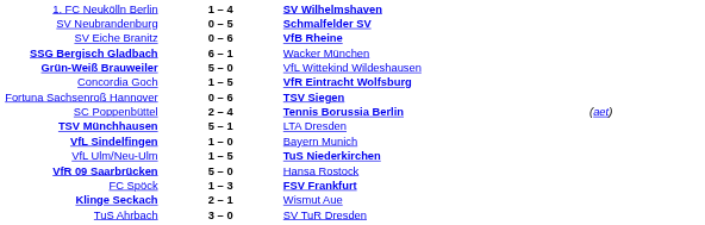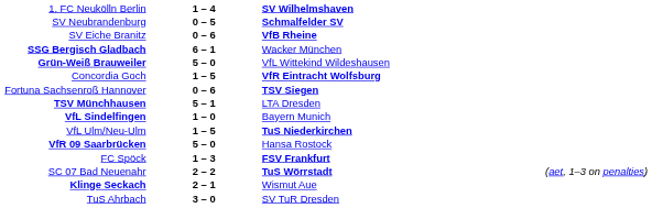- row: SC Poppenbüttel | 2 – 4 | Tennis Borussia Berlin | (aet)
+ row: SC 07 Bad Neuenahr | 2 – 2 | TuS Wörrstadt | (aet, 1–3 on penalties)
